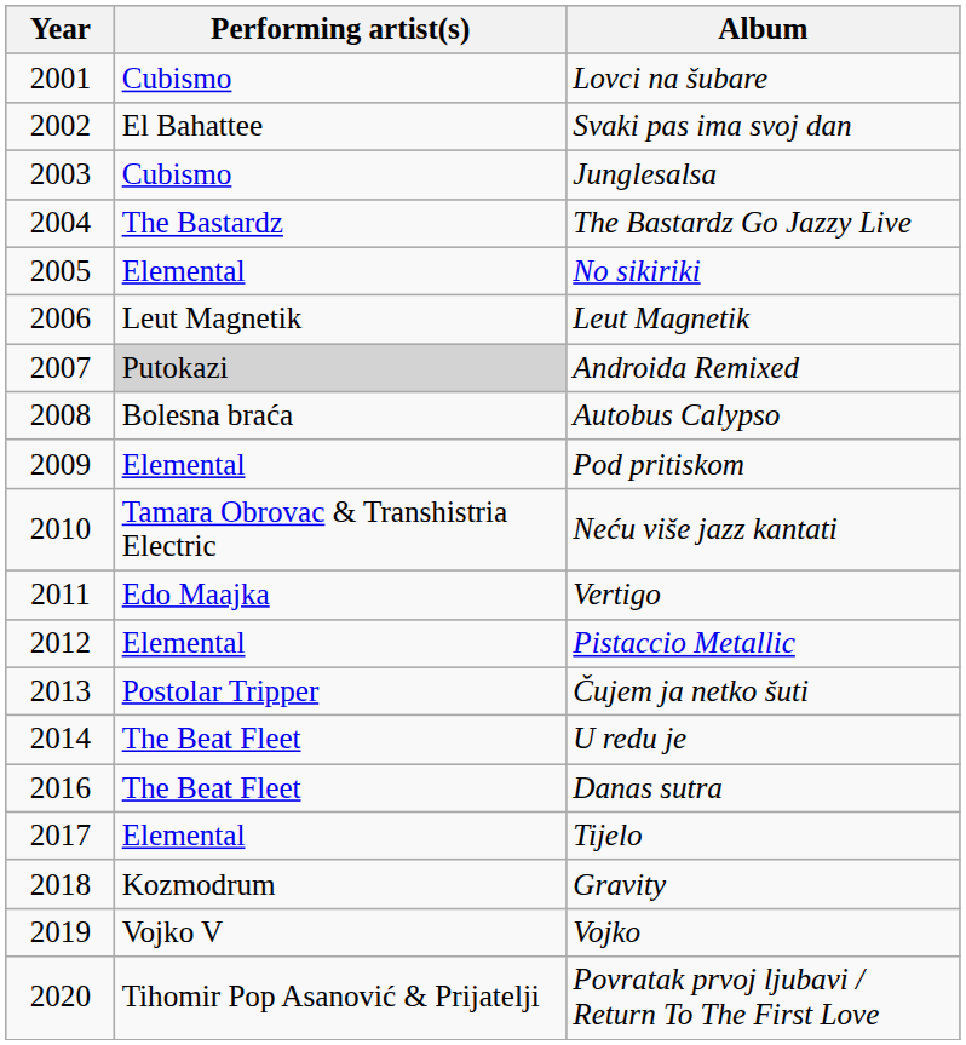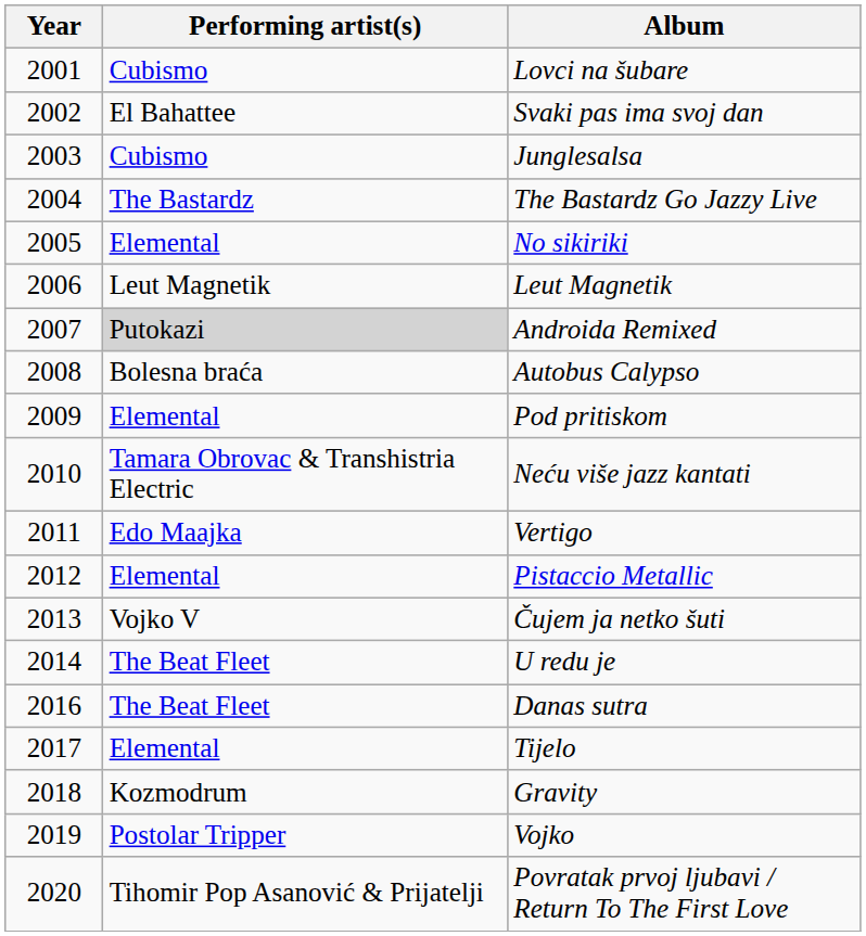Čujem ja netko šuti | Performing artist(s): Postolar Tripper -> Vojko V
Vojko | Performing artist(s): Vojko V -> Postolar Tripper
